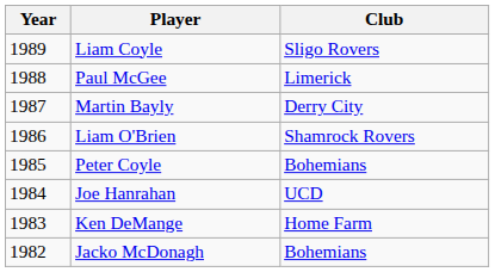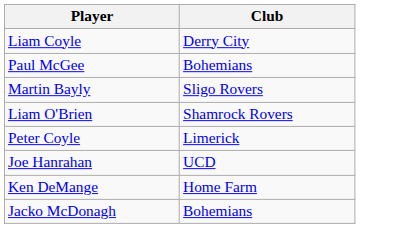- column: Year | 1989 | 1988 | 1987 | 1986 | 1985 | 1984 | 1983 | 1982
Liam Coyle | Club: Sligo Rovers -> Derry City
Paul McGee | Club: Limerick -> Bohemians
Martin Bayly | Club: Derry City -> Sligo Rovers
Peter Coyle | Club: Bohemians -> Limerick
